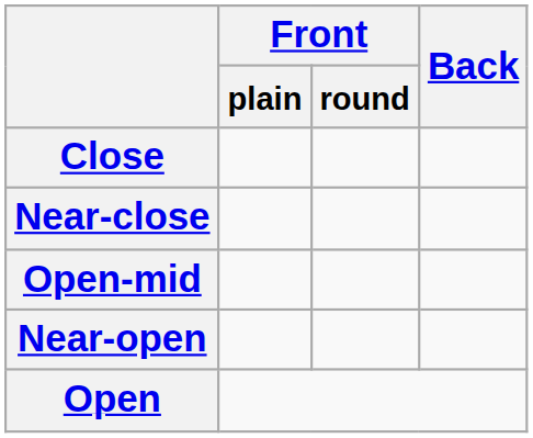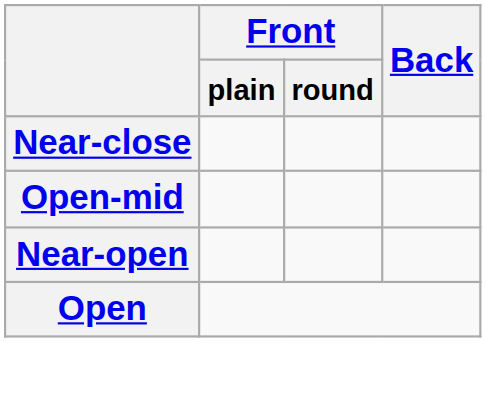- row: Close
